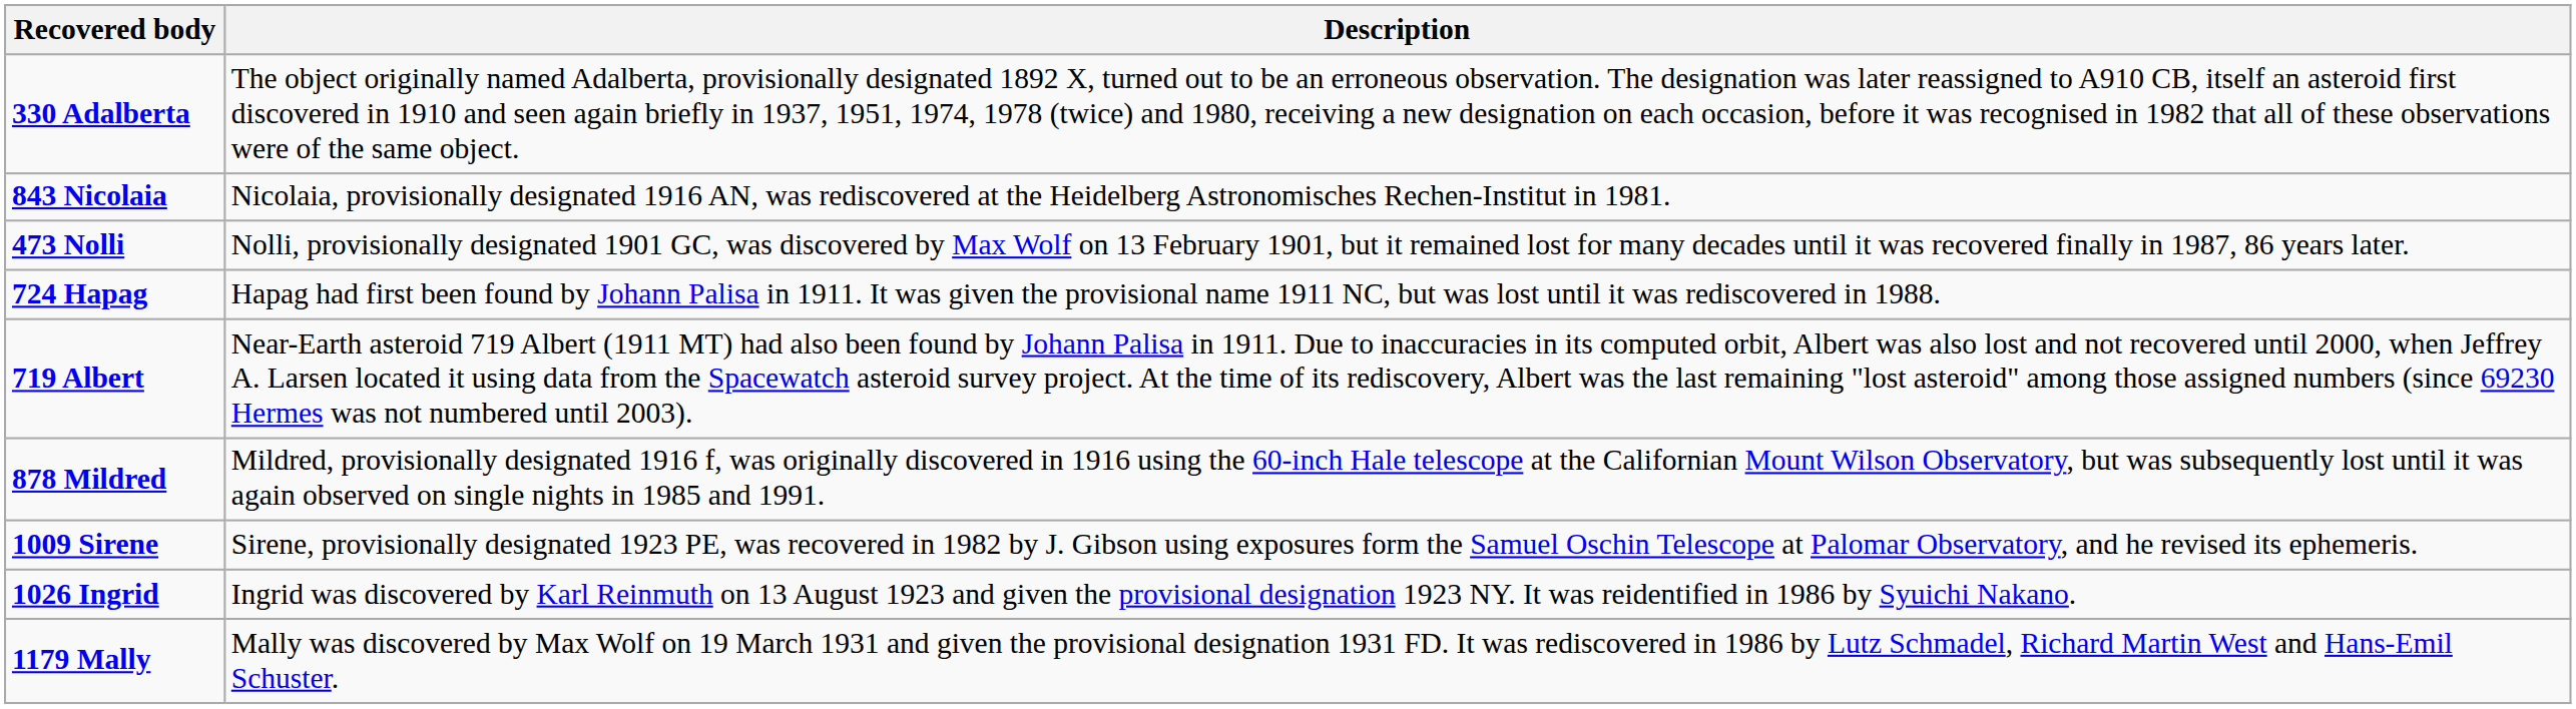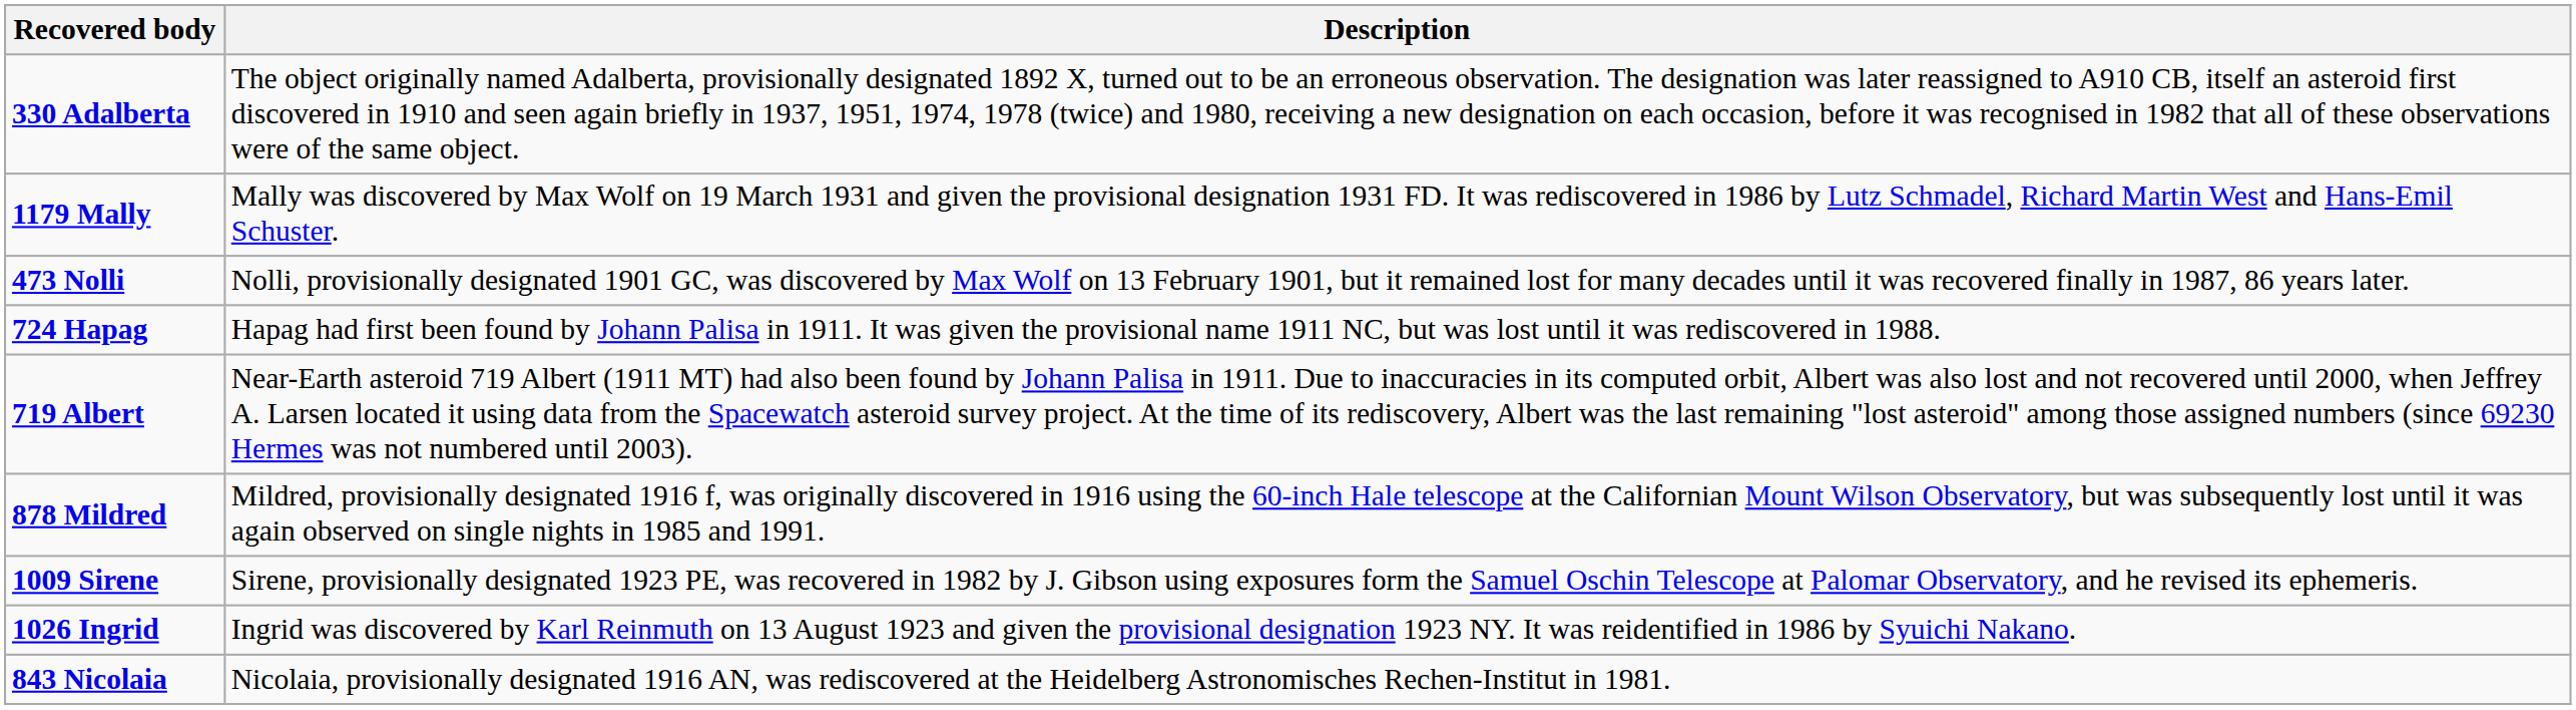rows swapped: 843 Nicolaia <-> 1179 Mally
